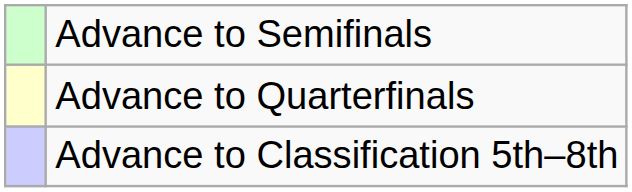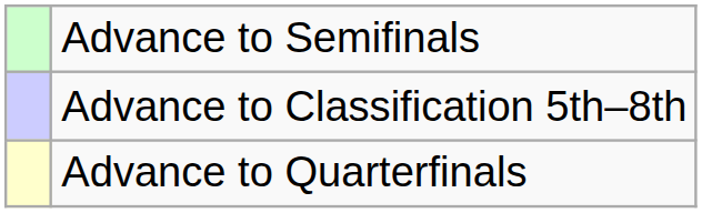rows swapped: Advance to Quarterfinals <-> Advance to Classification 5th–8th
